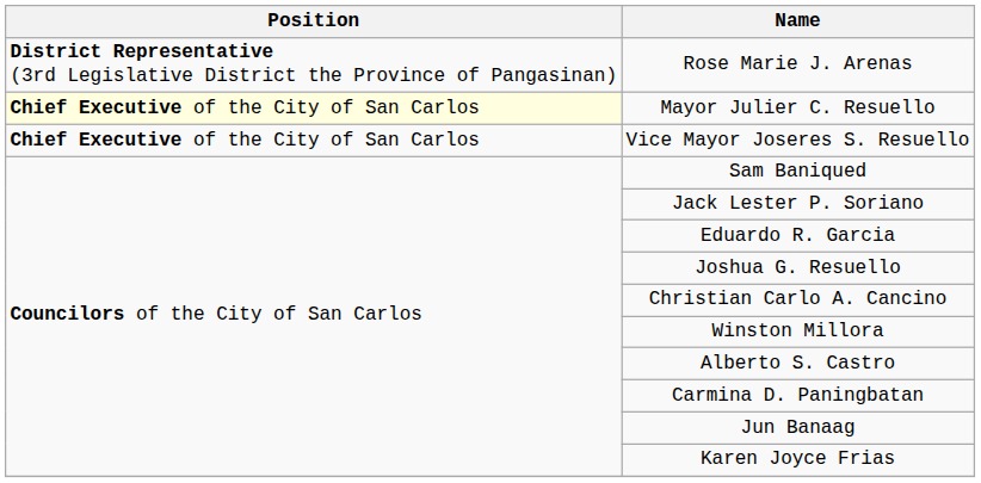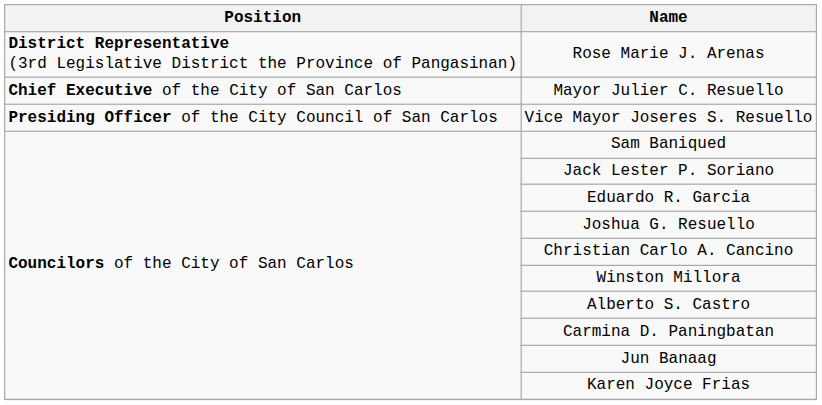Mayor Julier C. Resuello | Position: lightyellow background -> no background
Vice Mayor Joseres S. Resuello | Position: Chief Executive of the City of San Carlos -> Presiding Officer of the City Council of San Carlos
